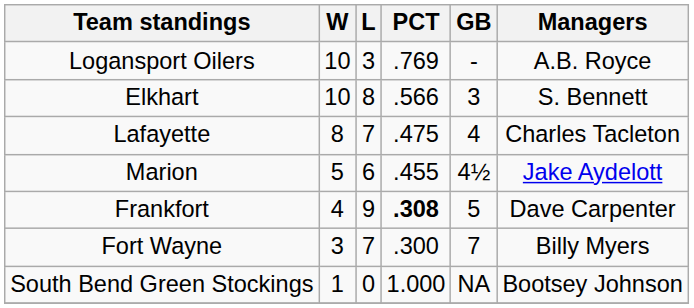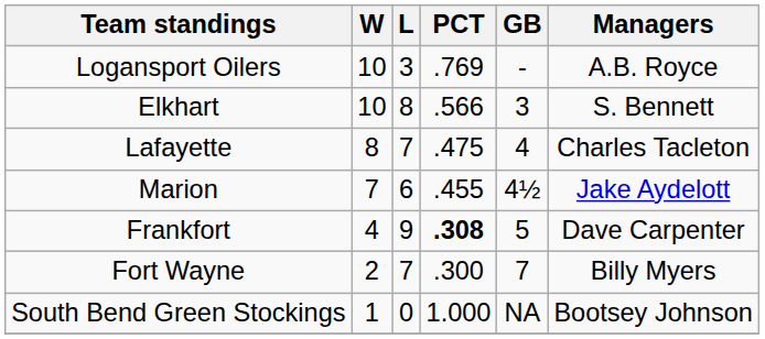Marion | W: 5 -> 7
Fort Wayne | W: 3 -> 2
